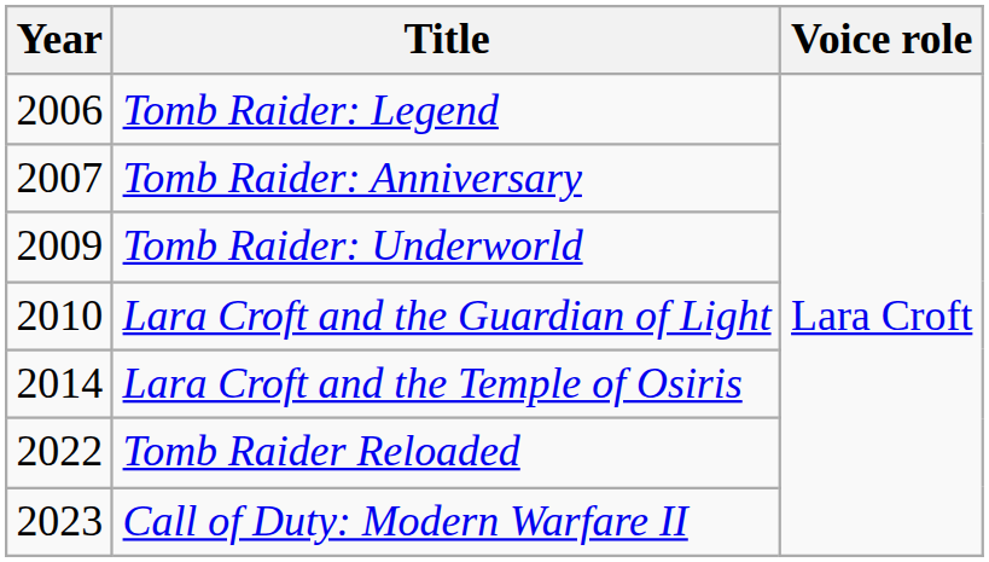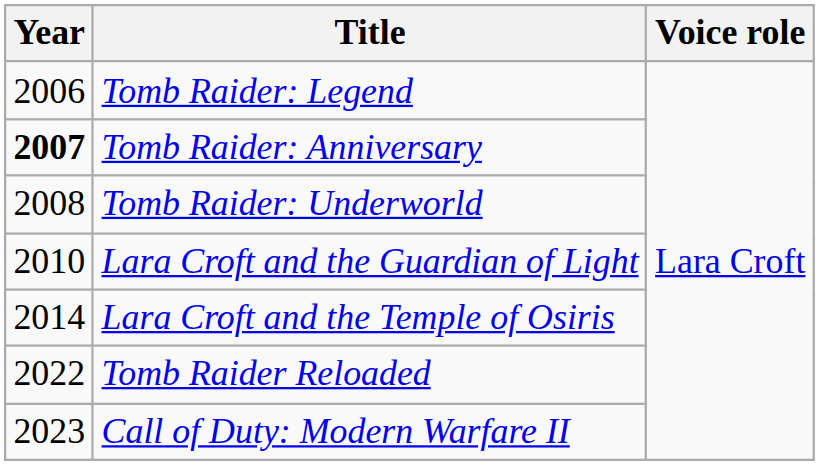Tomb Raider: Anniversary | Year: normal -> bold
Tomb Raider: Underworld | Year: 2009 -> 2008
